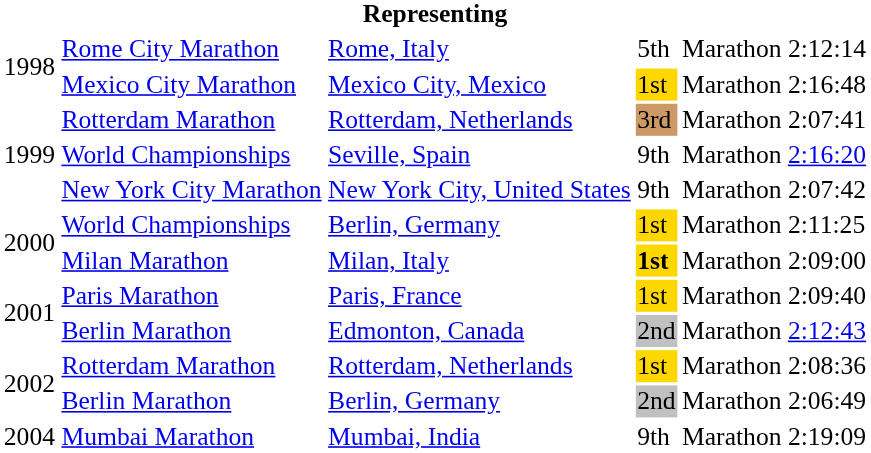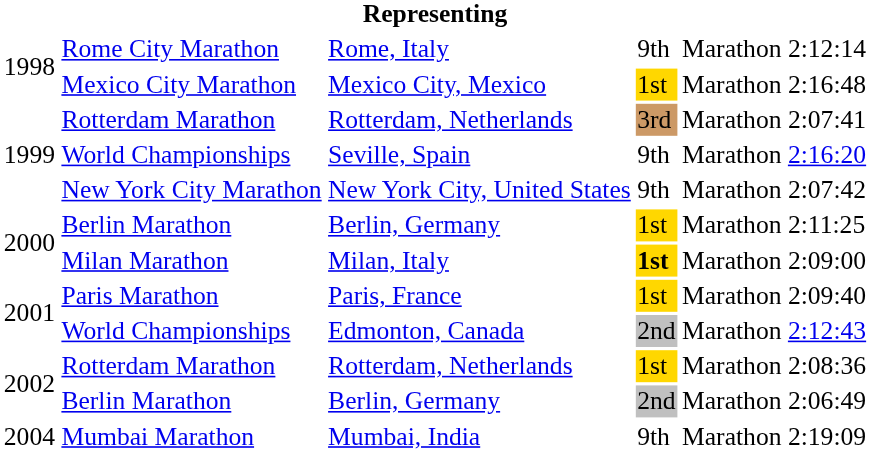Rome, Italy | column 4: 5th -> 9th
2000 / Berlin, Germany | column 2: World Championships -> Berlin Marathon
Edmonton, Canada | column 2: Berlin Marathon -> World Championships
